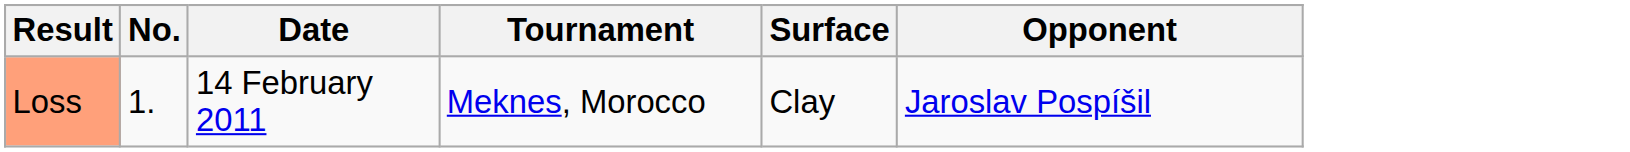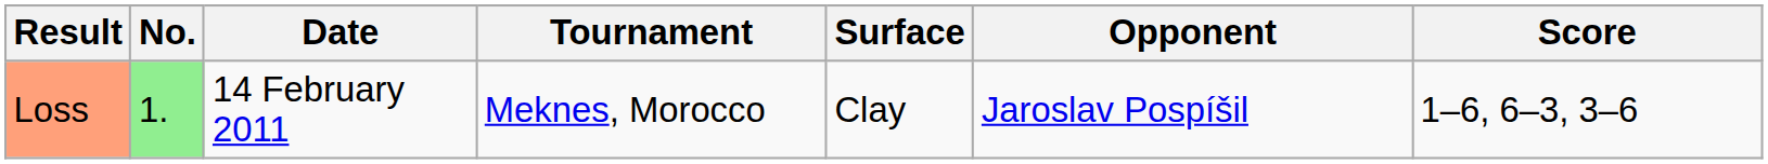+ column: Score | 1–6, 6–3, 3–6
Loss | No.: no background -> lightgreen background
